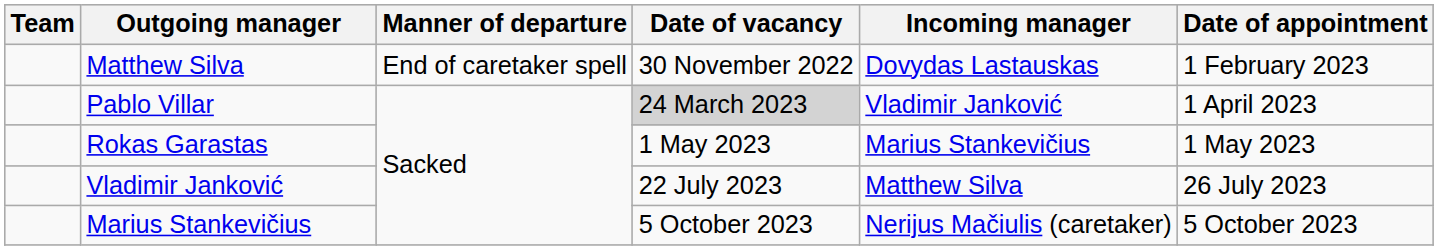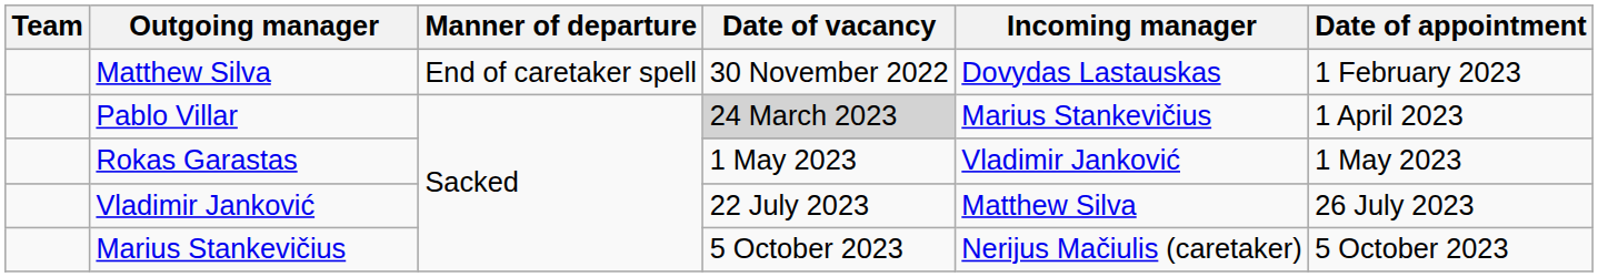Pablo Villar | Incoming manager: Vladimir Janković -> Marius Stankevičius
Rokas Garastas | Incoming manager: Marius Stankevičius -> Vladimir Janković
